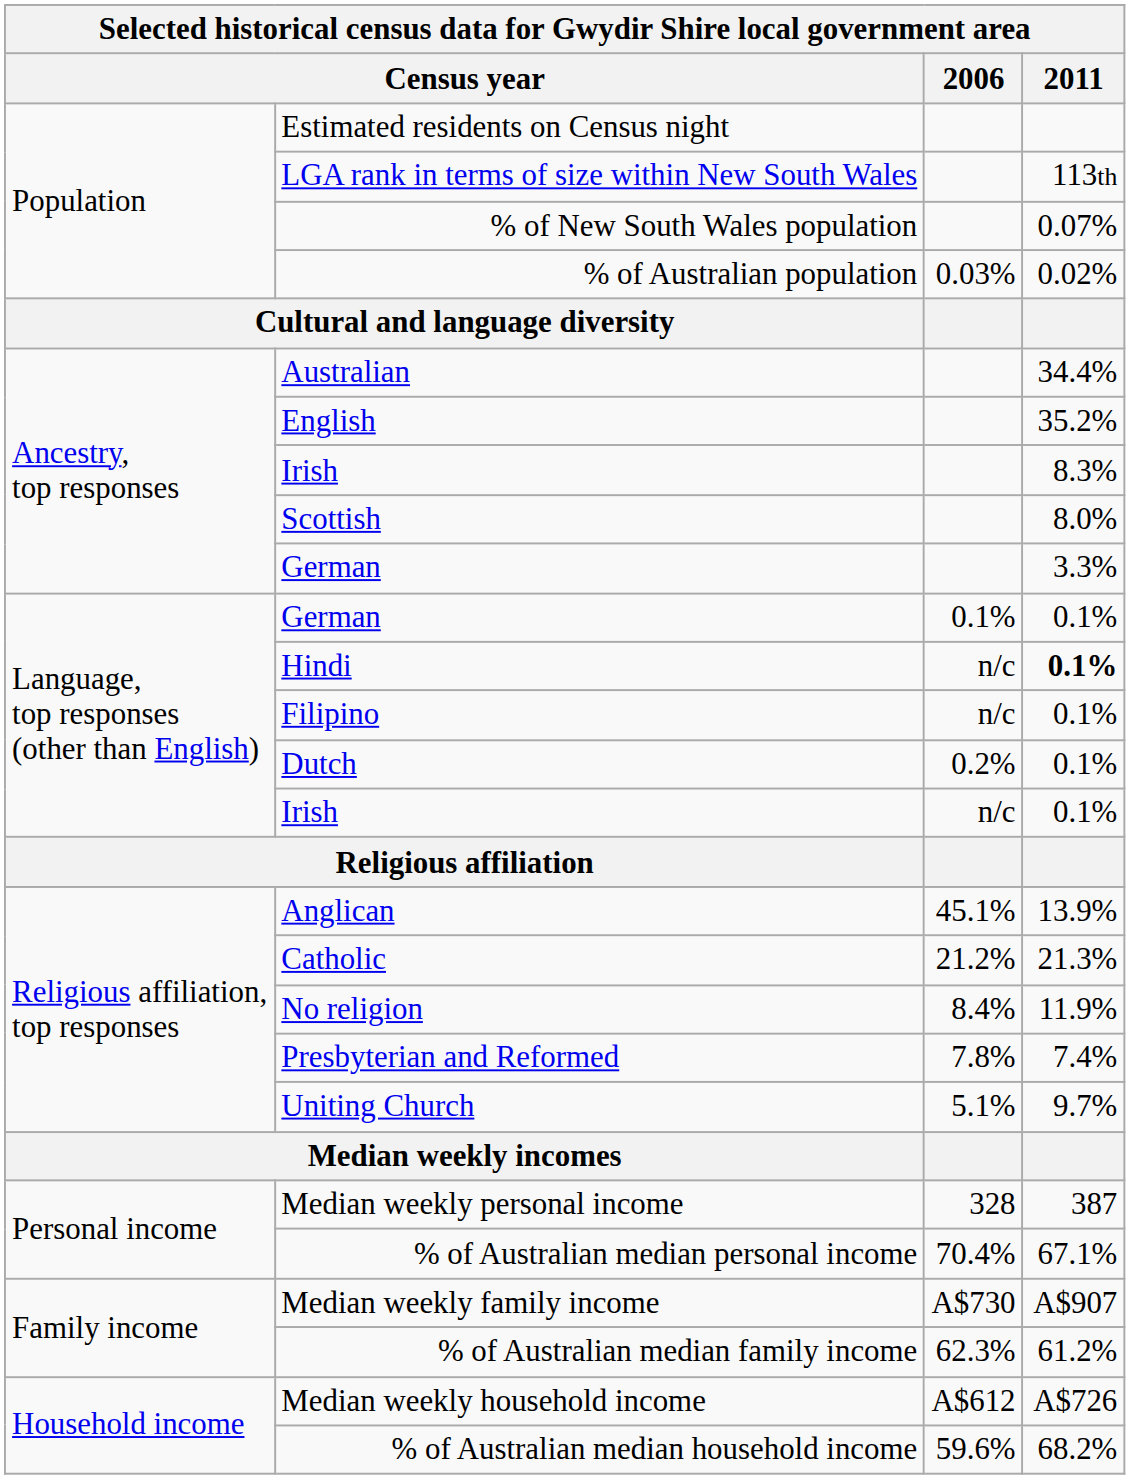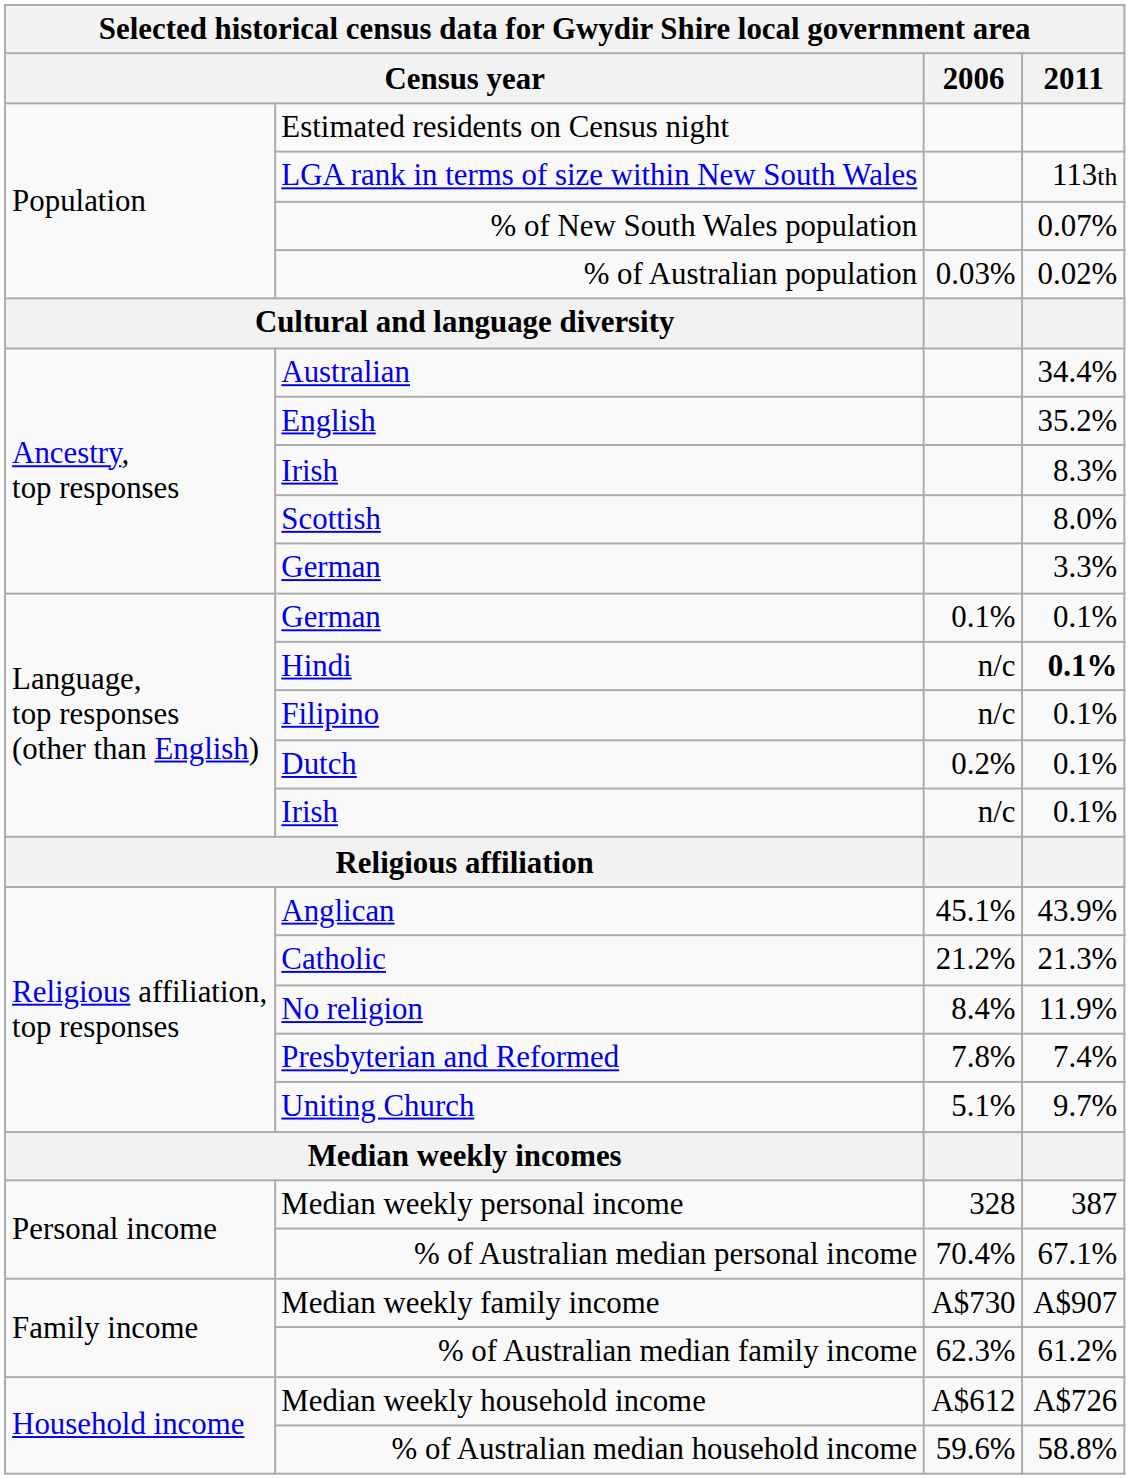Anglican | 2011: 13.9% -> 43.9%
% of Australian median household income | 2011: 68.2% -> 58.8%
